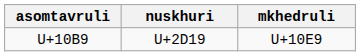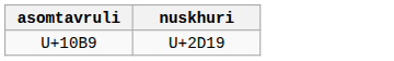- column: mkhedruli | U+10E9
